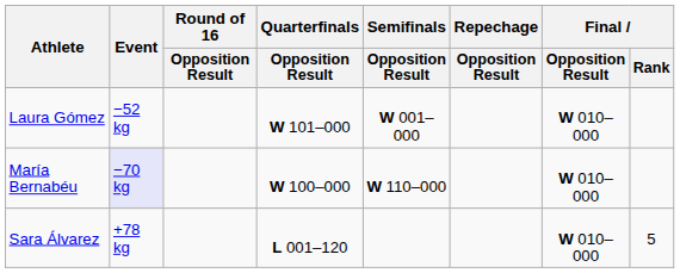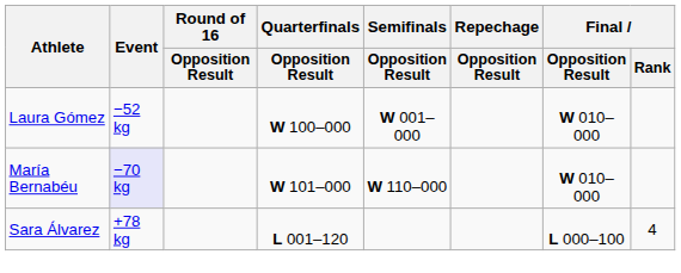Laura Gómez | Quarterfinals / Opposition Result: W 101–000 -> W 100–000
María Bernabéu | Quarterfinals / Opposition Result: W 100–000 -> W 101–000
Sara Álvarez | Final / Opposition Result: W 010–000 -> L 000–100
Sara Álvarez | Final / Rank: 5 -> 4
